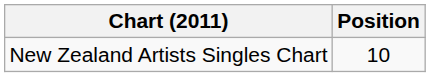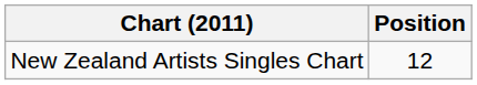New Zealand Artists Singles Chart | Position: 10 -> 12
